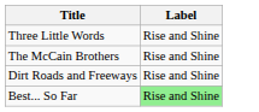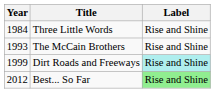+ column: Year | 1984 | 1993 | 1999 | 2012
Dirt Roads and Freeways | Label: no background -> paleturquoise background
